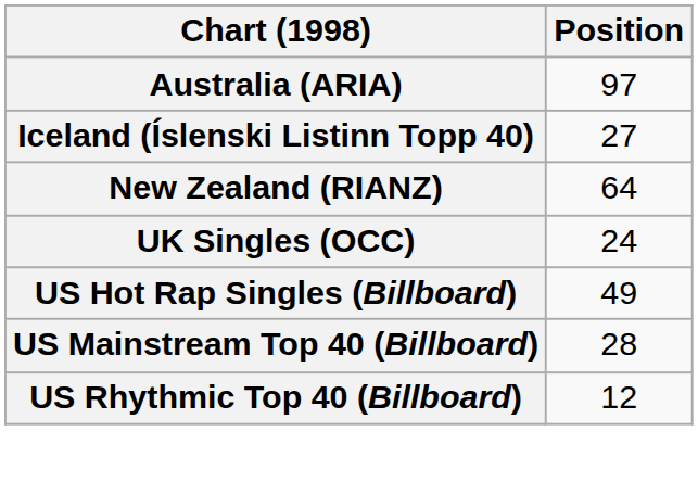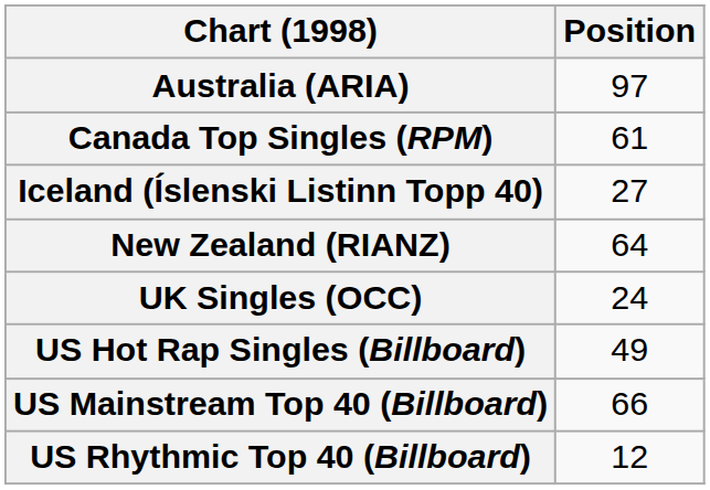+ row: Canada Top Singles (RPM) | 61
US Mainstream Top 40 (Billboard) | Position: 28 -> 66
